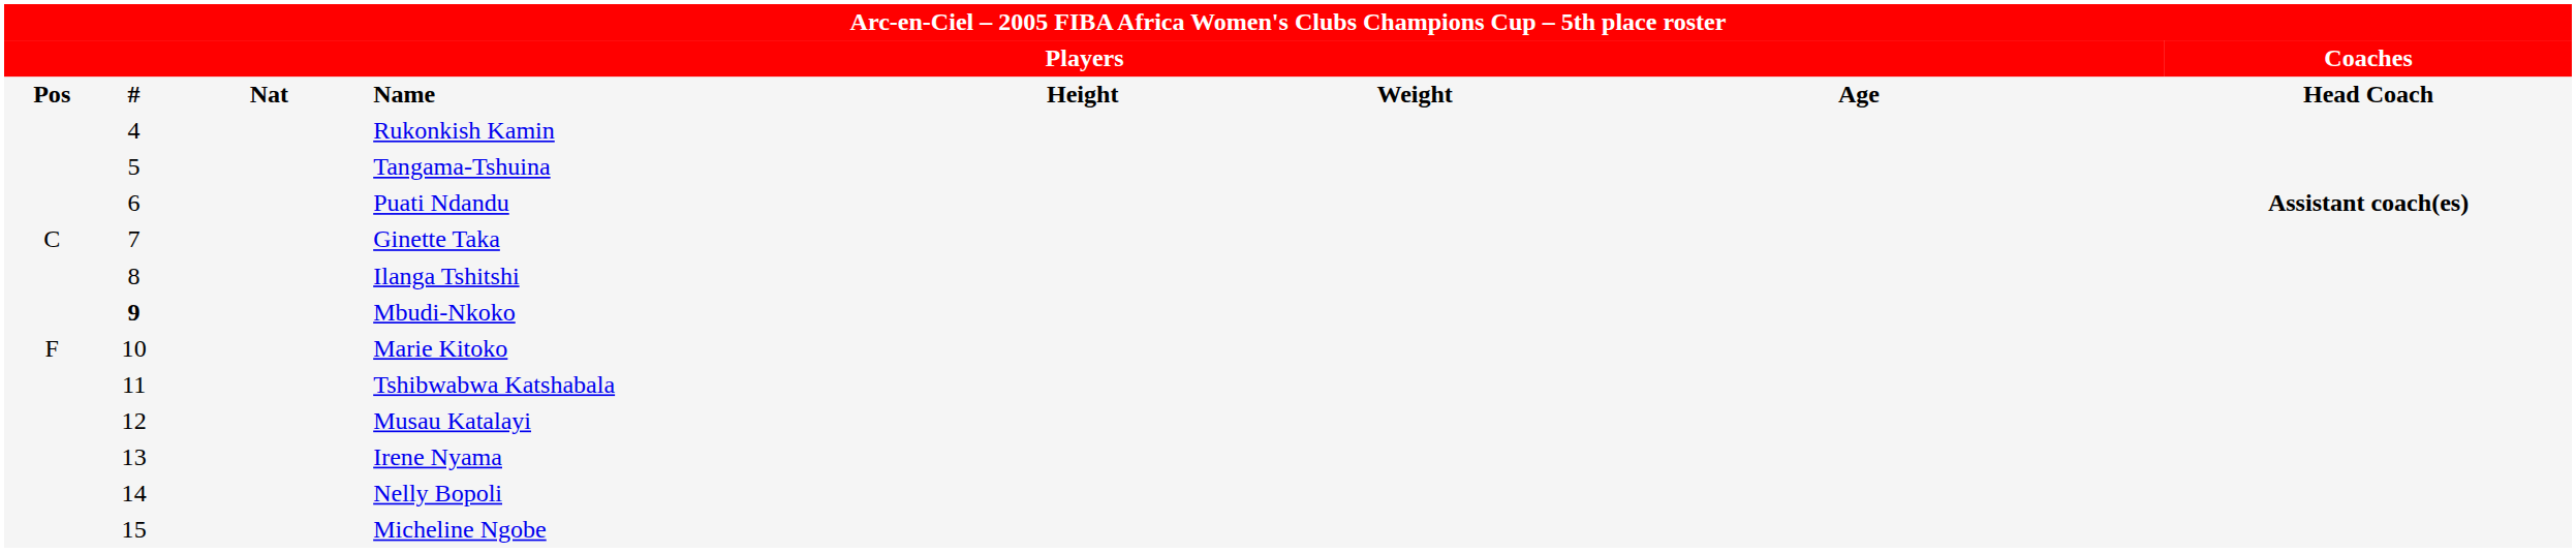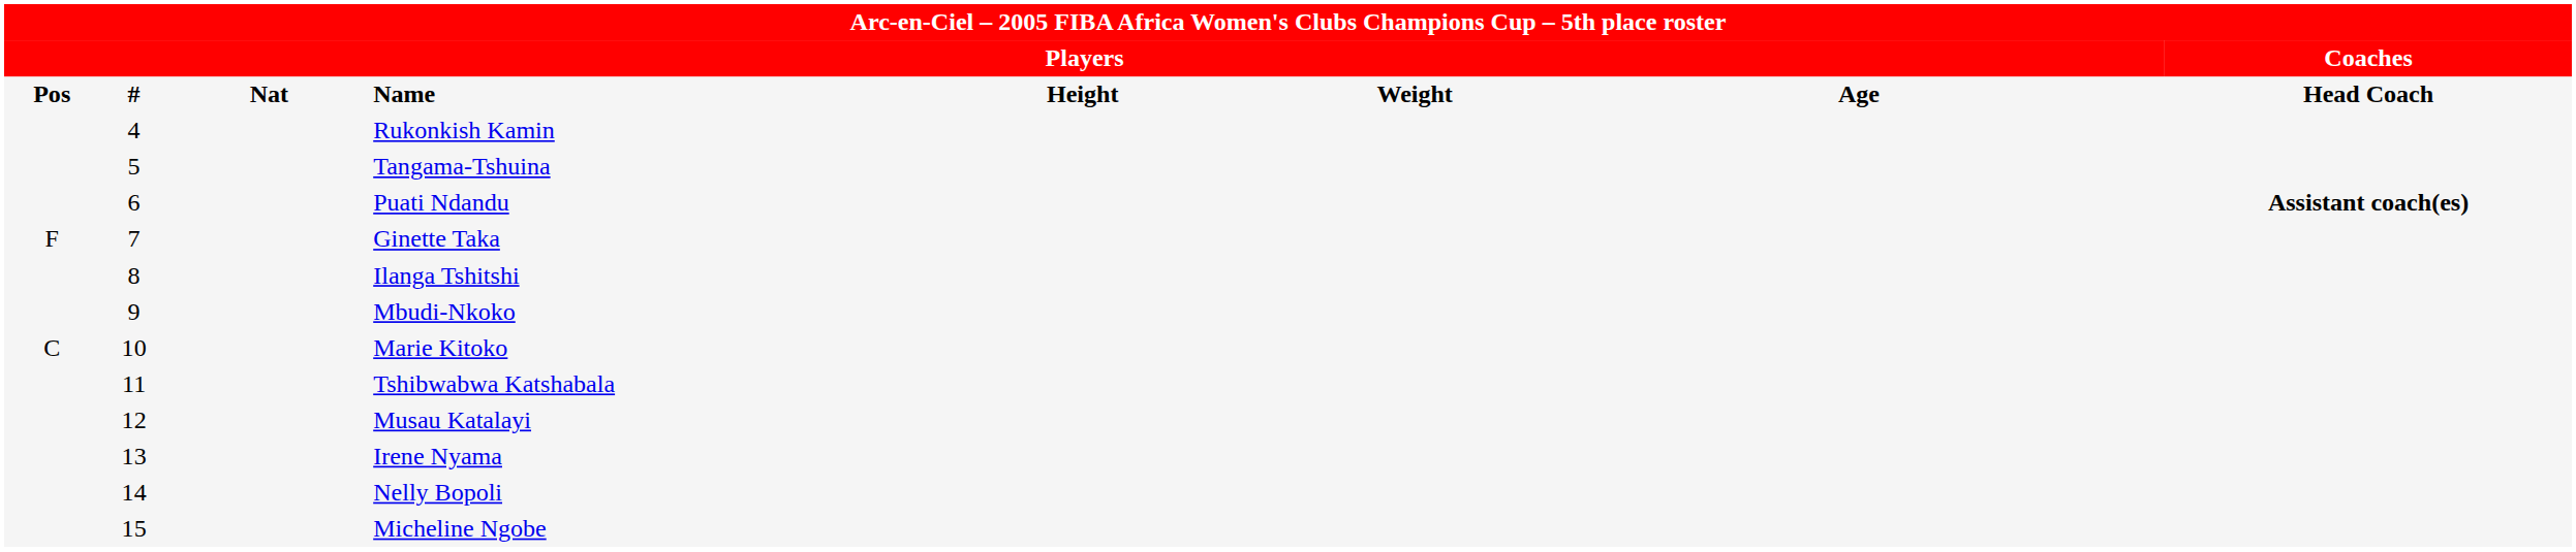Ginette Taka | column 1: C -> F
Mbudi-Nkoko | column 2: bold -> normal
Marie Kitoko | column 1: F -> C
